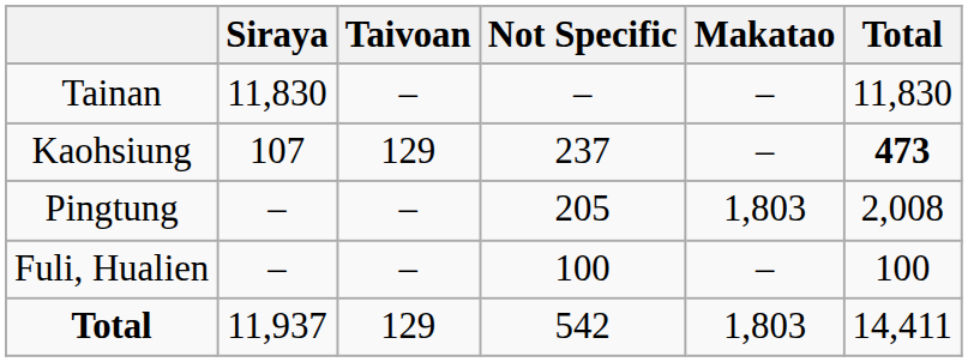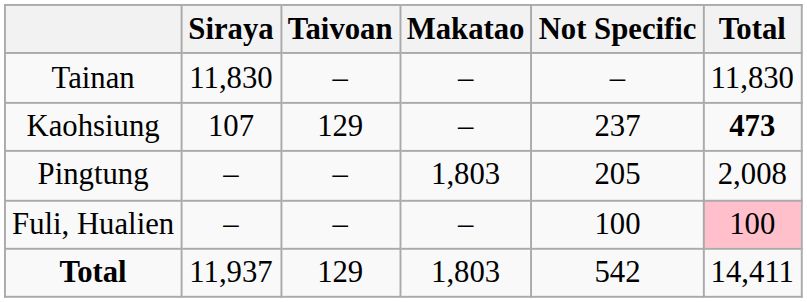columns swapped: Makatao <-> Not Specific
Fuli, Hualien | Total: no background -> pink background
